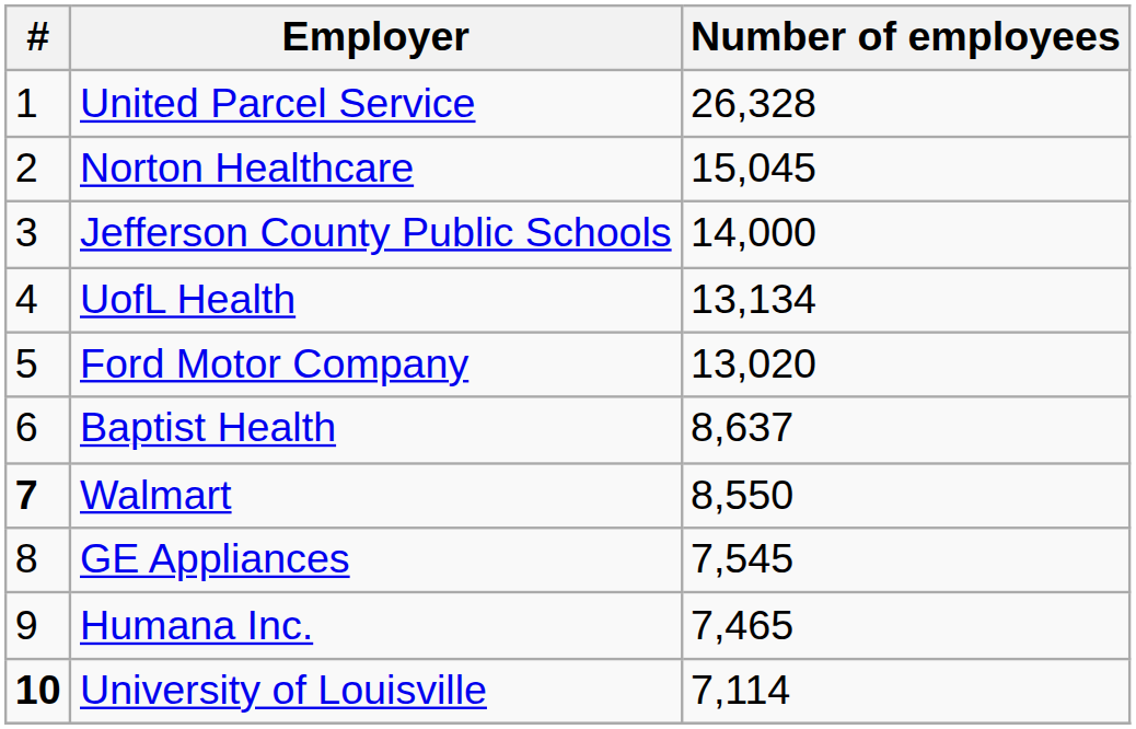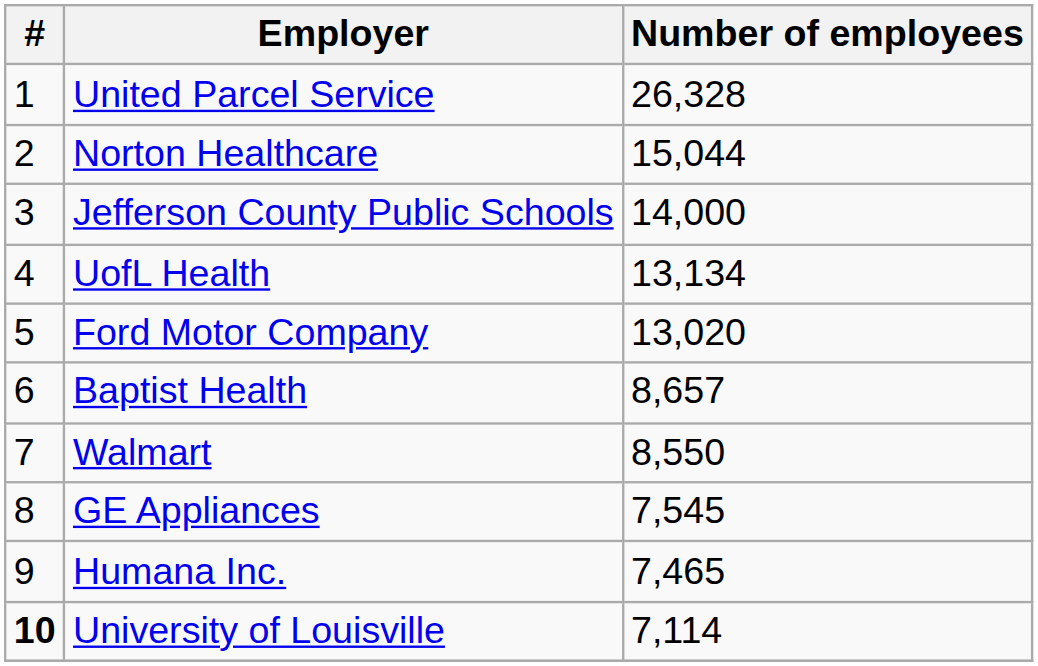Norton Healthcare | Number of employees: 15,045 -> 15,044
Baptist Health | Number of employees: 8,637 -> 8,657
Walmart | #: bold -> normal
